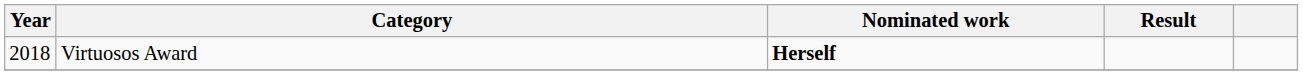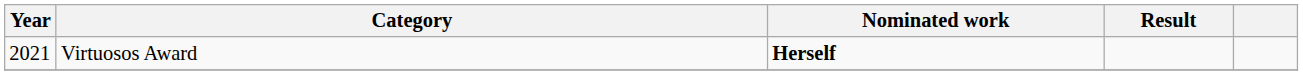Virtuosos Award | Year: 2018 -> 2021
